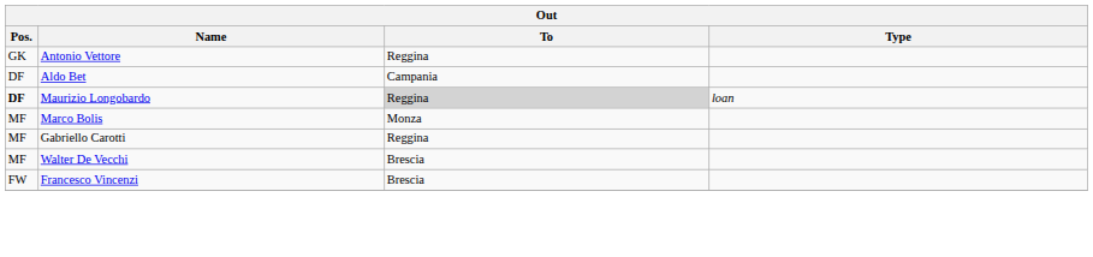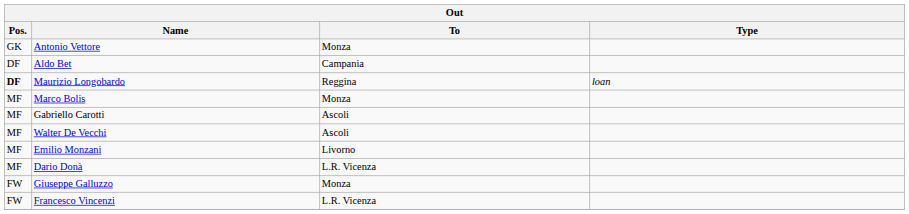Antonio Vettore | To: Reggina -> Monza
Maurizio Longobardo | To: lightgrey background -> no background
Gabriello Carotti | To: Reggina -> Ascoli
Walter De Vecchi | To: Brescia -> Ascoli
+ row: MF | Emilio Monzani | Livorno
+ row: MF | Dario Donà | L.R. Vicenza
+ row: FW | Giuseppe Galluzzo | Monza
Francesco Vincenzi | To: Brescia -> L.R. Vicenza
